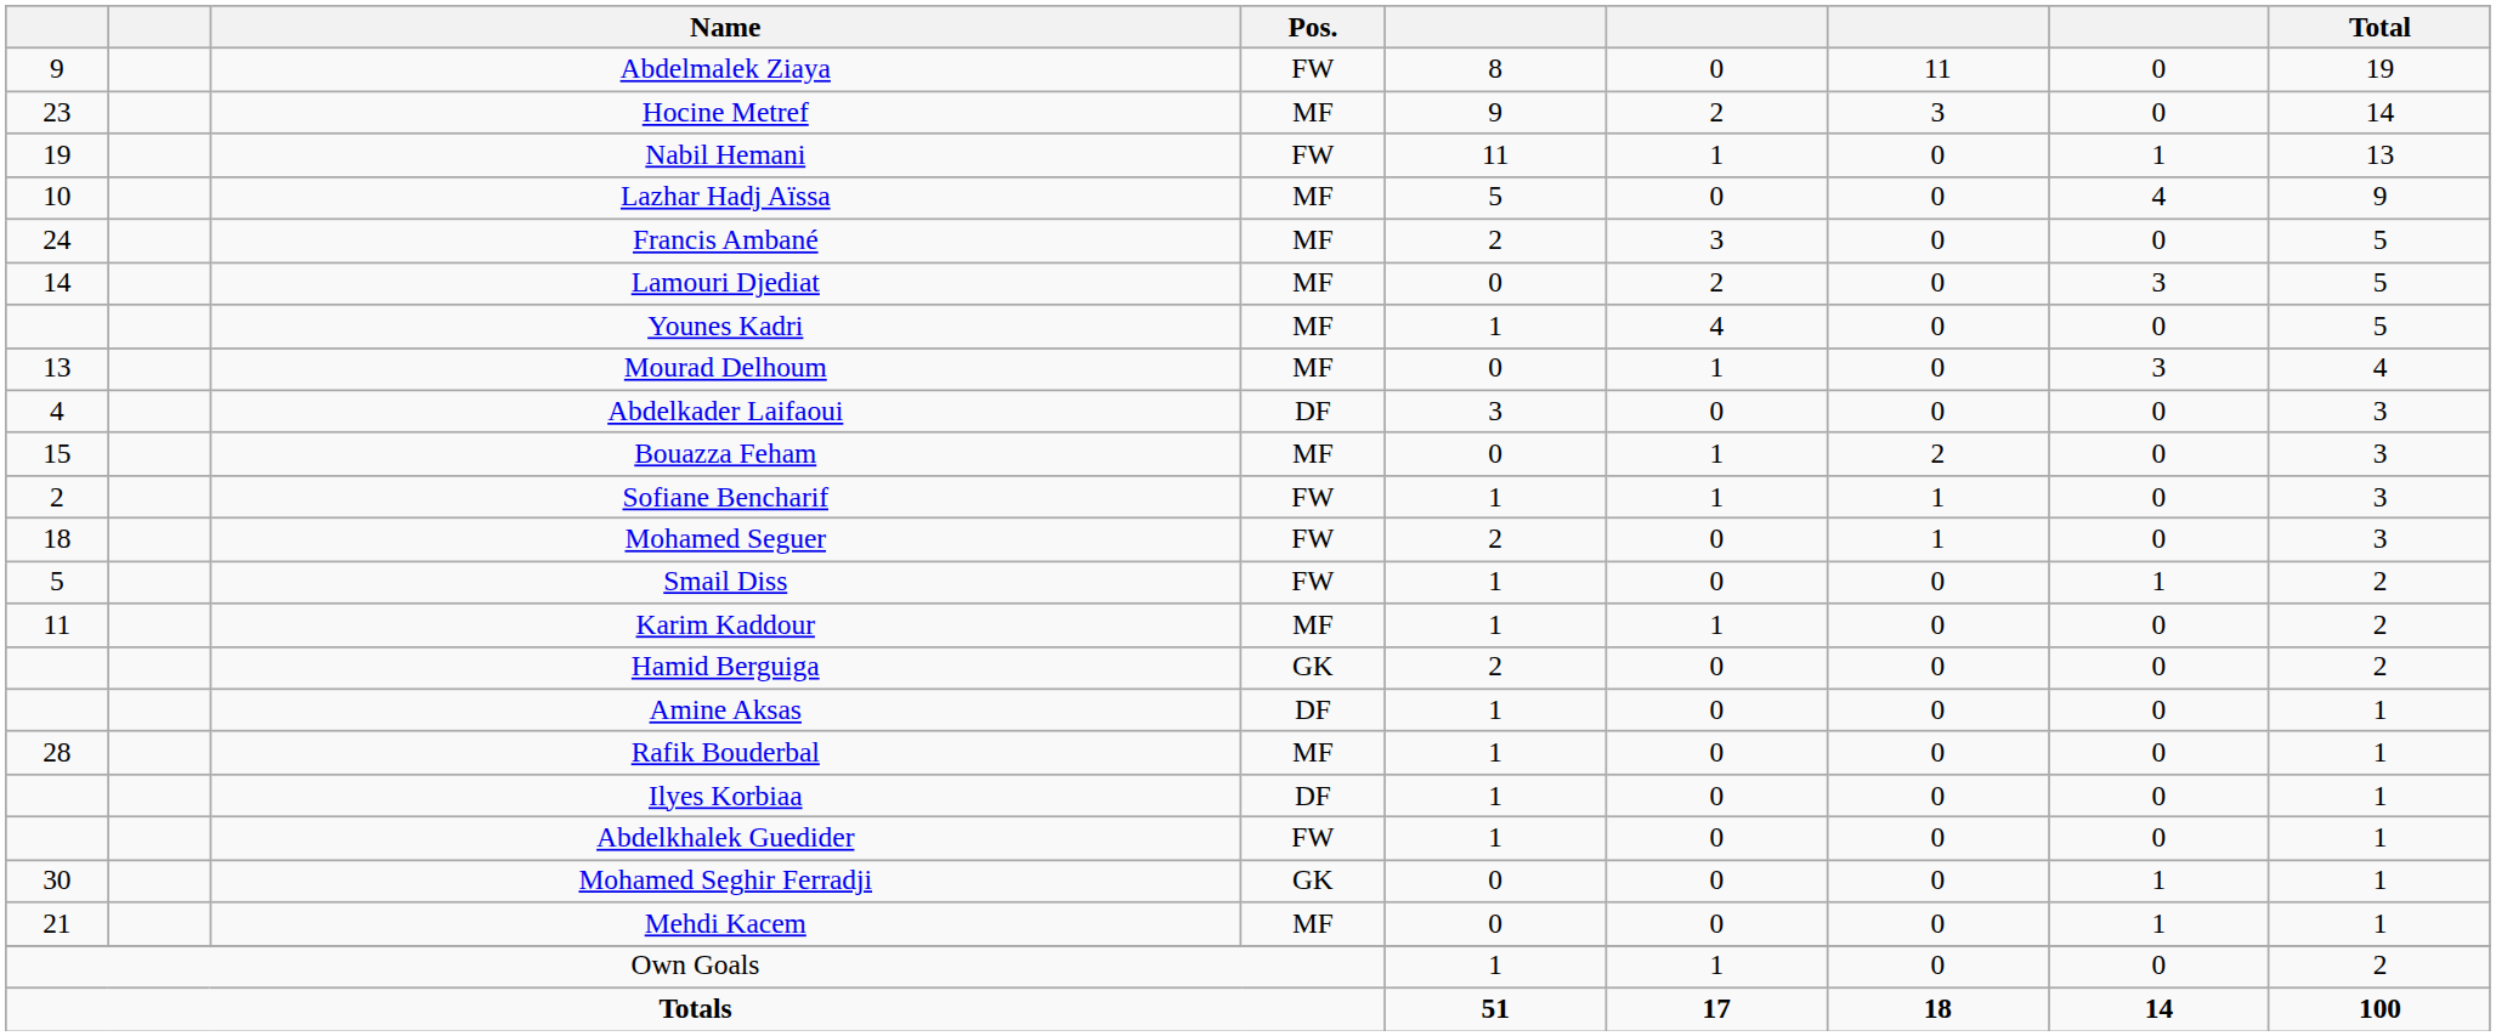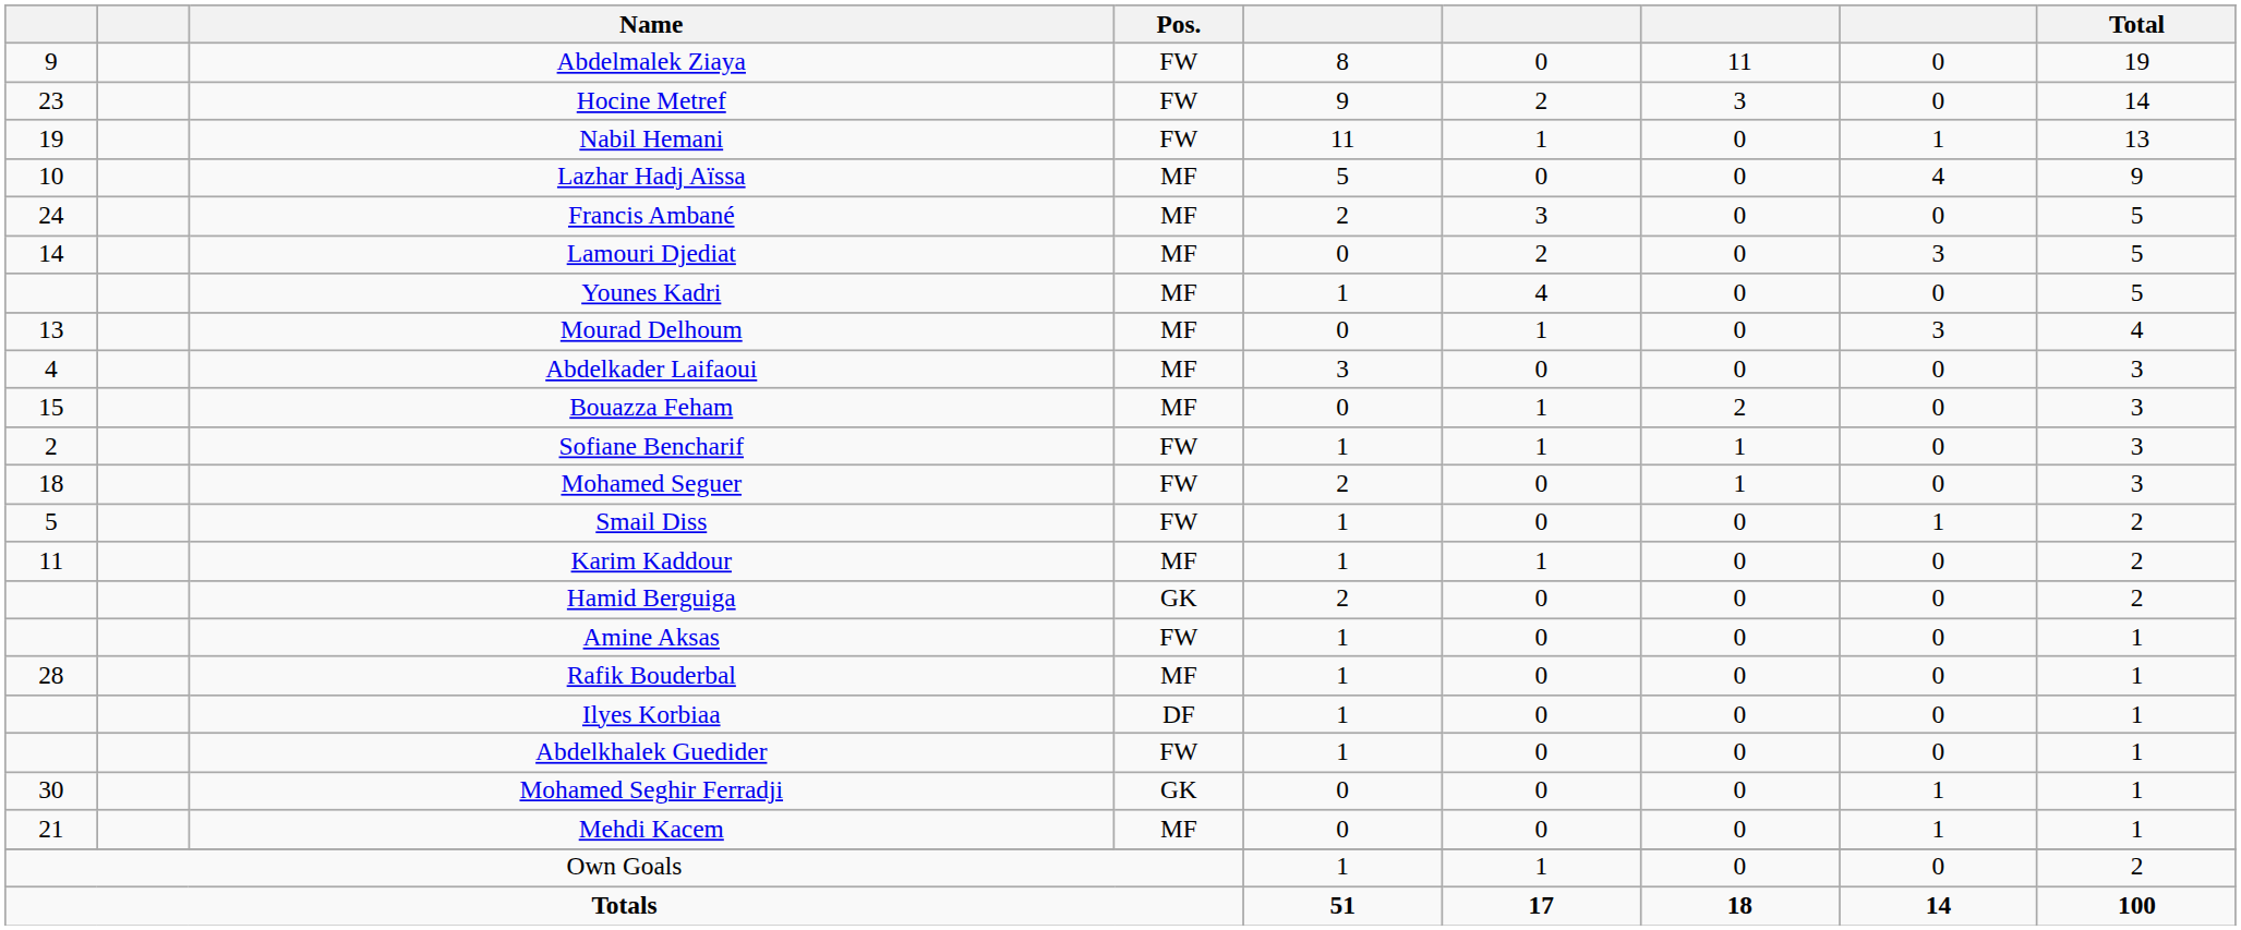Hocine Metref | Pos.: MF -> FW
Abdelkader Laifaoui | Pos.: DF -> MF
Amine Aksas | Pos.: DF -> FW
